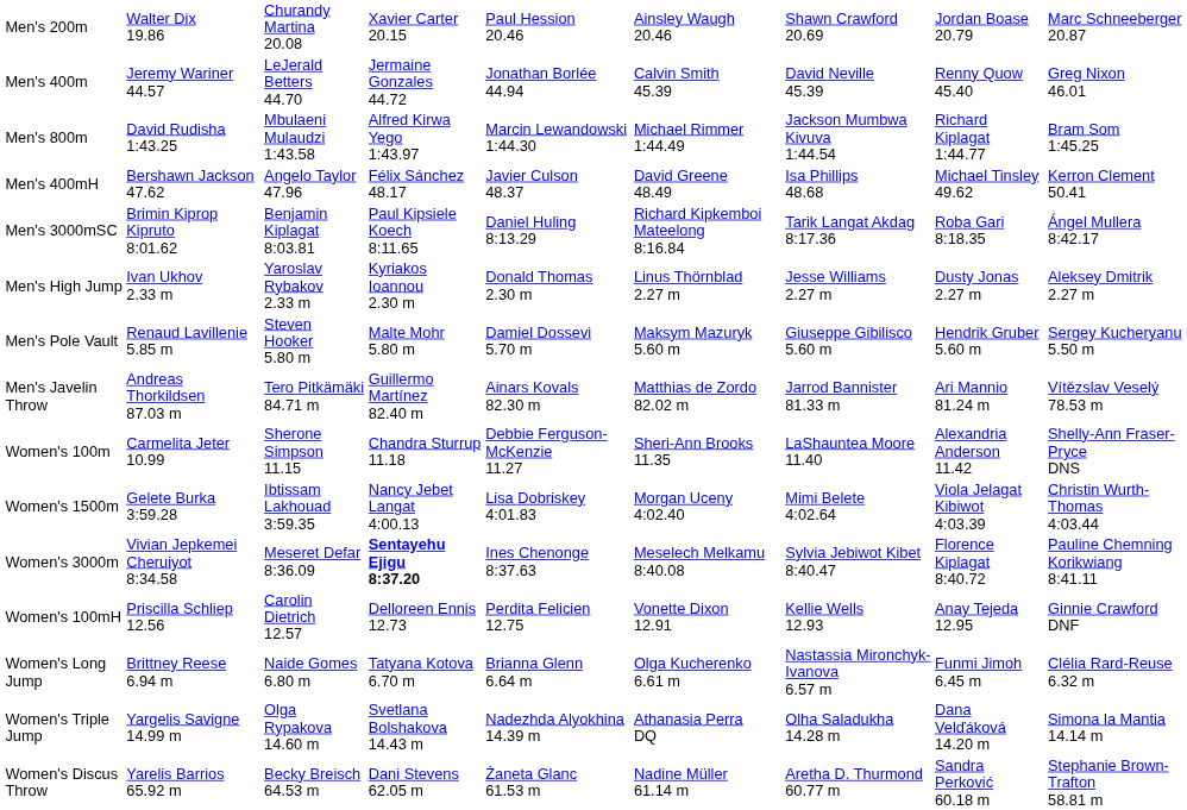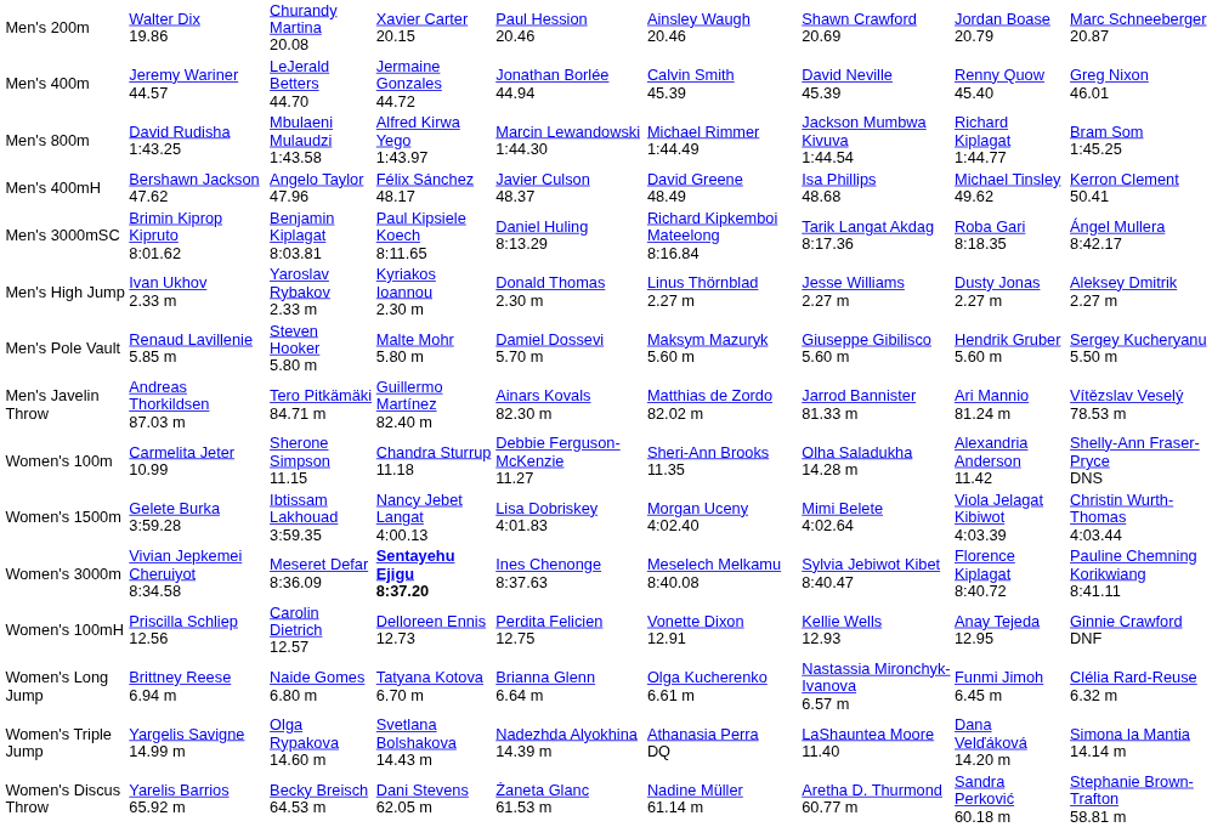Women's 100m | column 7: LaShauntea Moore 11.40 -> Olha Saladukha 14.28 m
Women's Triple Jump | column 7: Olha Saladukha 14.28 m -> LaShauntea Moore 11.40
